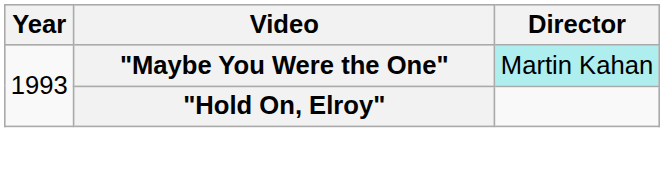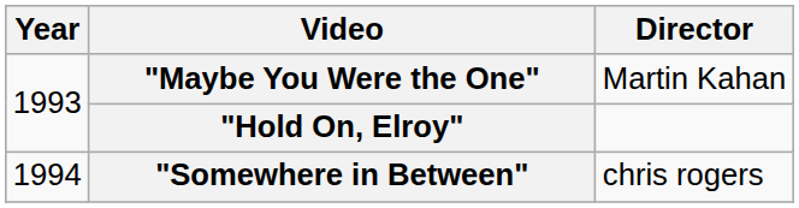"Maybe You Were the One" | Director: paleturquoise background -> no background
+ row: 1994 | "Somewhere in Between" | chris rogers
